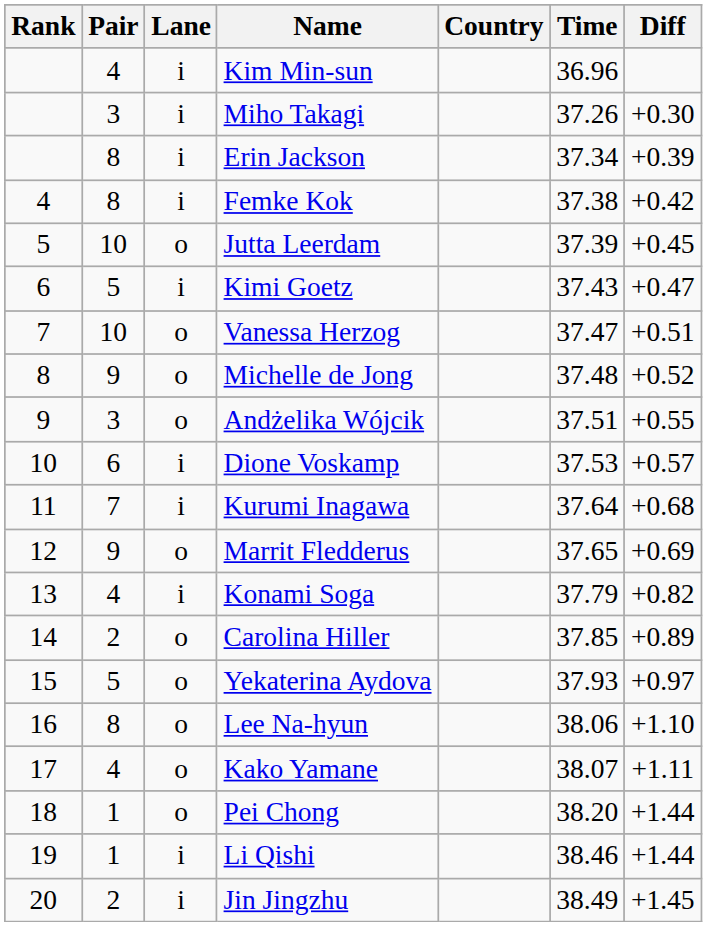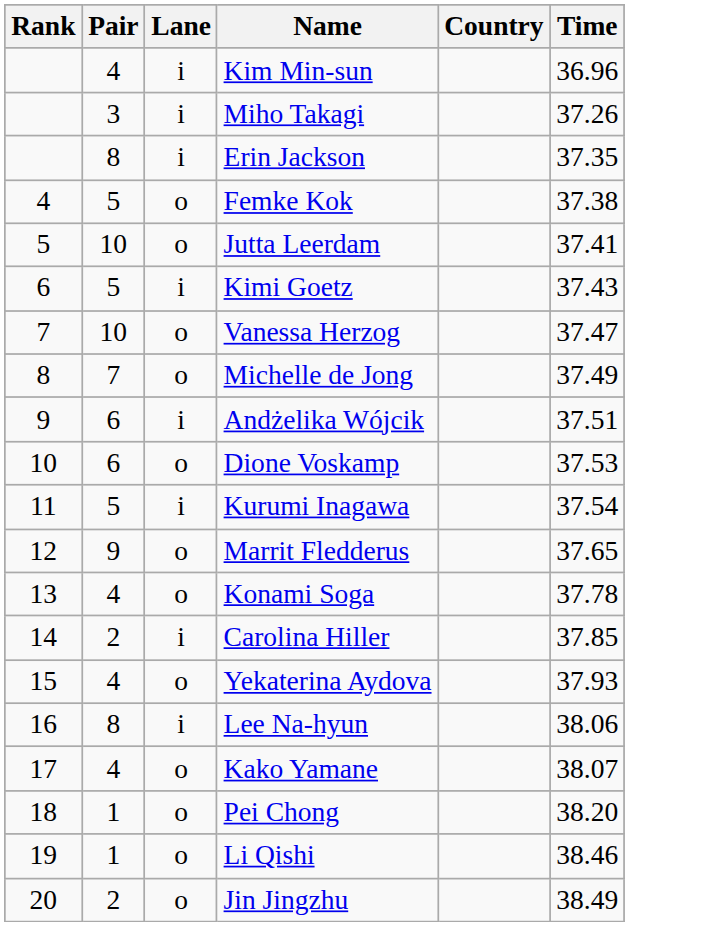- column: Diff | +0.30 | +0.39 | +0.42 | +0.45 | +0.47 | +0.51 | +0.52 | +0.55 | +0.57 | +0.68 | +0.69 | +0.82 | +0.89 | +0.97 | +1.10 | +1.11 | +1.44 | +1.44 | +1.45
Erin Jackson | Time: 37.34 -> 37.35
Femke Kok | Pair: 8 -> 5
Femke Kok | Lane: i -> o
Jutta Leerdam | Time: 37.39 -> 37.41
Michelle de Jong | Pair: 9 -> 7
Michelle de Jong | Time: 37.48 -> 37.49
Andżelika Wójcik | Pair: 3 -> 6
Andżelika Wójcik | Lane: o -> i
Dione Voskamp | Lane: i -> o
Kurumi Inagawa | Pair: 7 -> 5
Kurumi Inagawa | Time: 37.64 -> 37.54
Konami Soga | Lane: i -> o
Konami Soga | Time: 37.79 -> 37.78
Carolina Hiller | Lane: o -> i
Yekaterina Aydova | Pair: 5 -> 4
Lee Na-hyun | Lane: o -> i
Li Qishi | Lane: i -> o
Jin Jingzhu | Lane: i -> o
